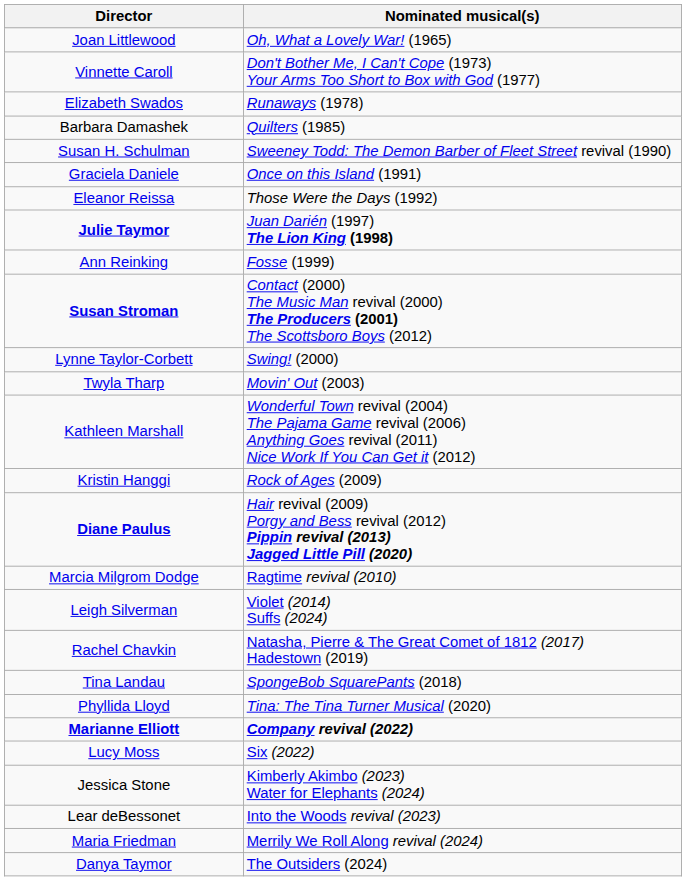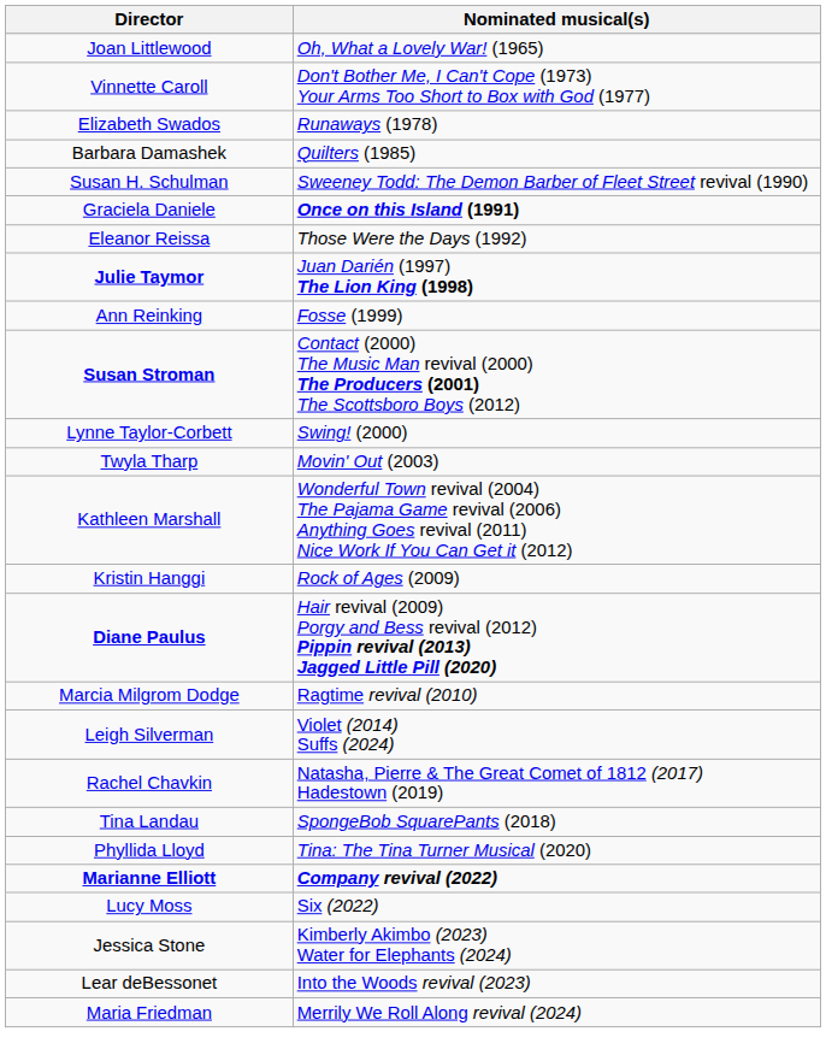Graciela Daniele | Nominated musical(s): normal -> bold
- row: Danya Taymor | The Outsiders (2024)
